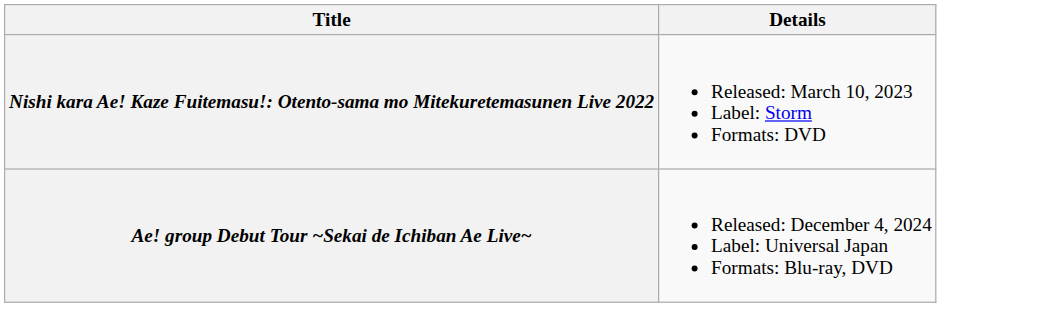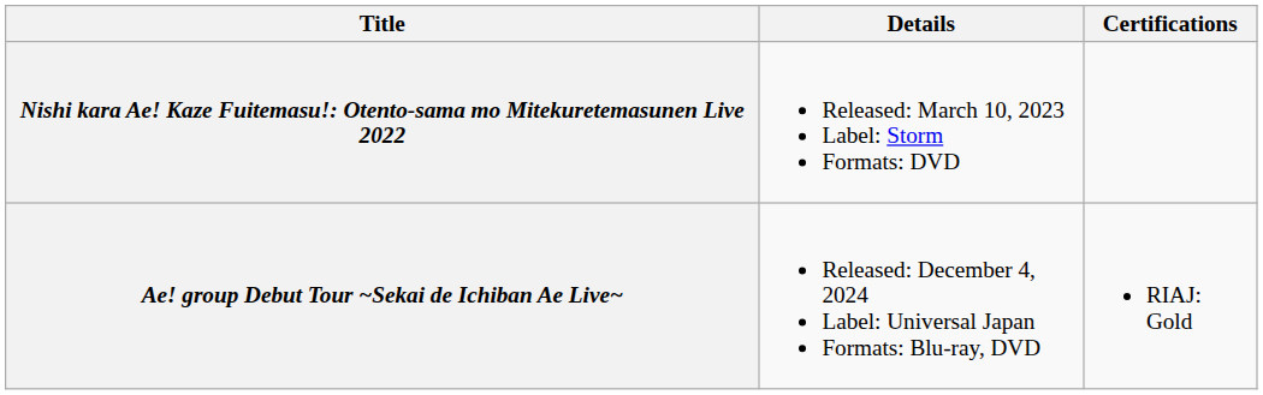+ column: Certifications | RIAJ: Gold
